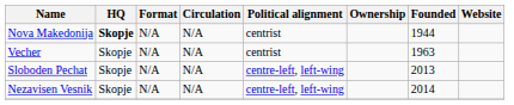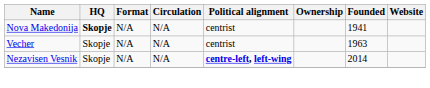Nova Makedonija | Founded: 1944 -> 1941
- row: Sloboden Pechat | Skopje | N/A | N/A | centre-left, left-wing | 2013
Nezavisen Vesnik | Political alignment: normal -> bold
